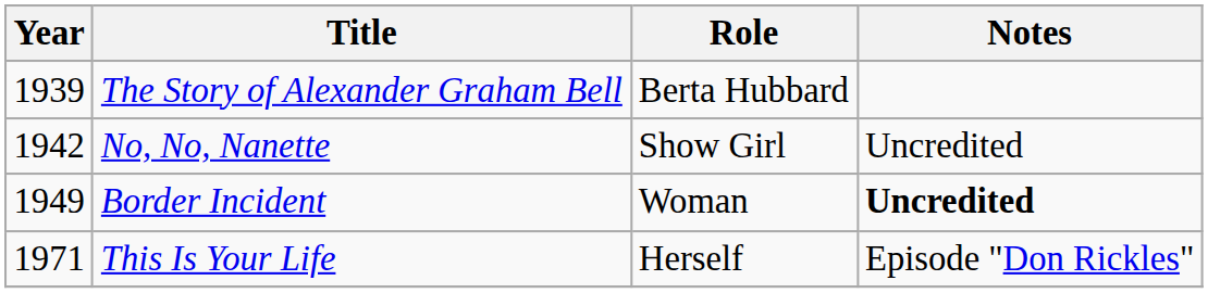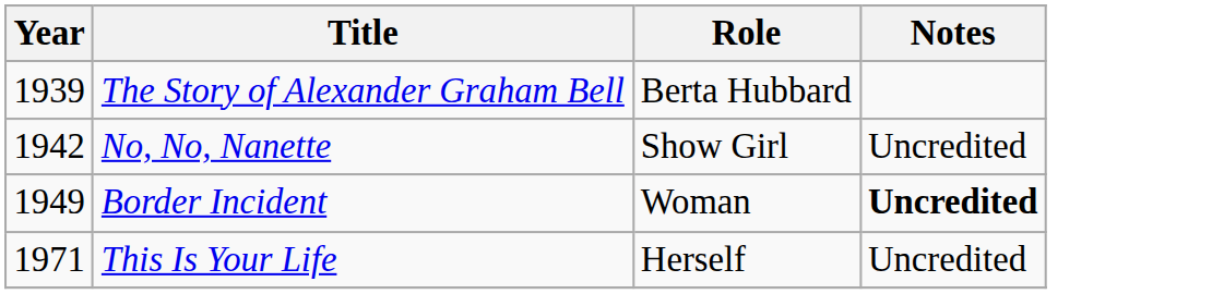This Is Your Life | Notes: Episode "Don Rickles" -> Uncredited
